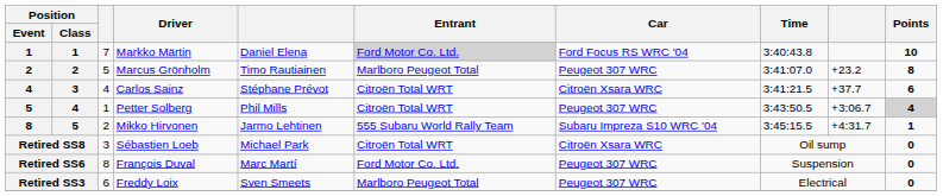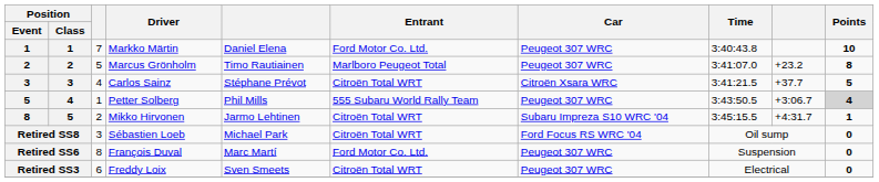Markko Märtin | Entrant: lightgrey background -> no background
Markko Märtin | Car: Ford Focus RS WRC '04 -> Peugeot 307 WRC
Carlos Sainz | Position / Event: 4 -> 3
Carlos Sainz | Points: 6 -> 5
Petter Solberg | Entrant: Citroën Total WRT -> 555 Subaru World Rally Team
Mikko Hirvonen | Entrant: 555 Subaru World Rally Team -> Citroën Total WRT
Sébastien Loeb | Car: Citroën Xsara WRC -> Ford Focus RS WRC '04
Freddy Loix | Entrant: Marlboro Peugeot Total -> Citroën Total WRT
